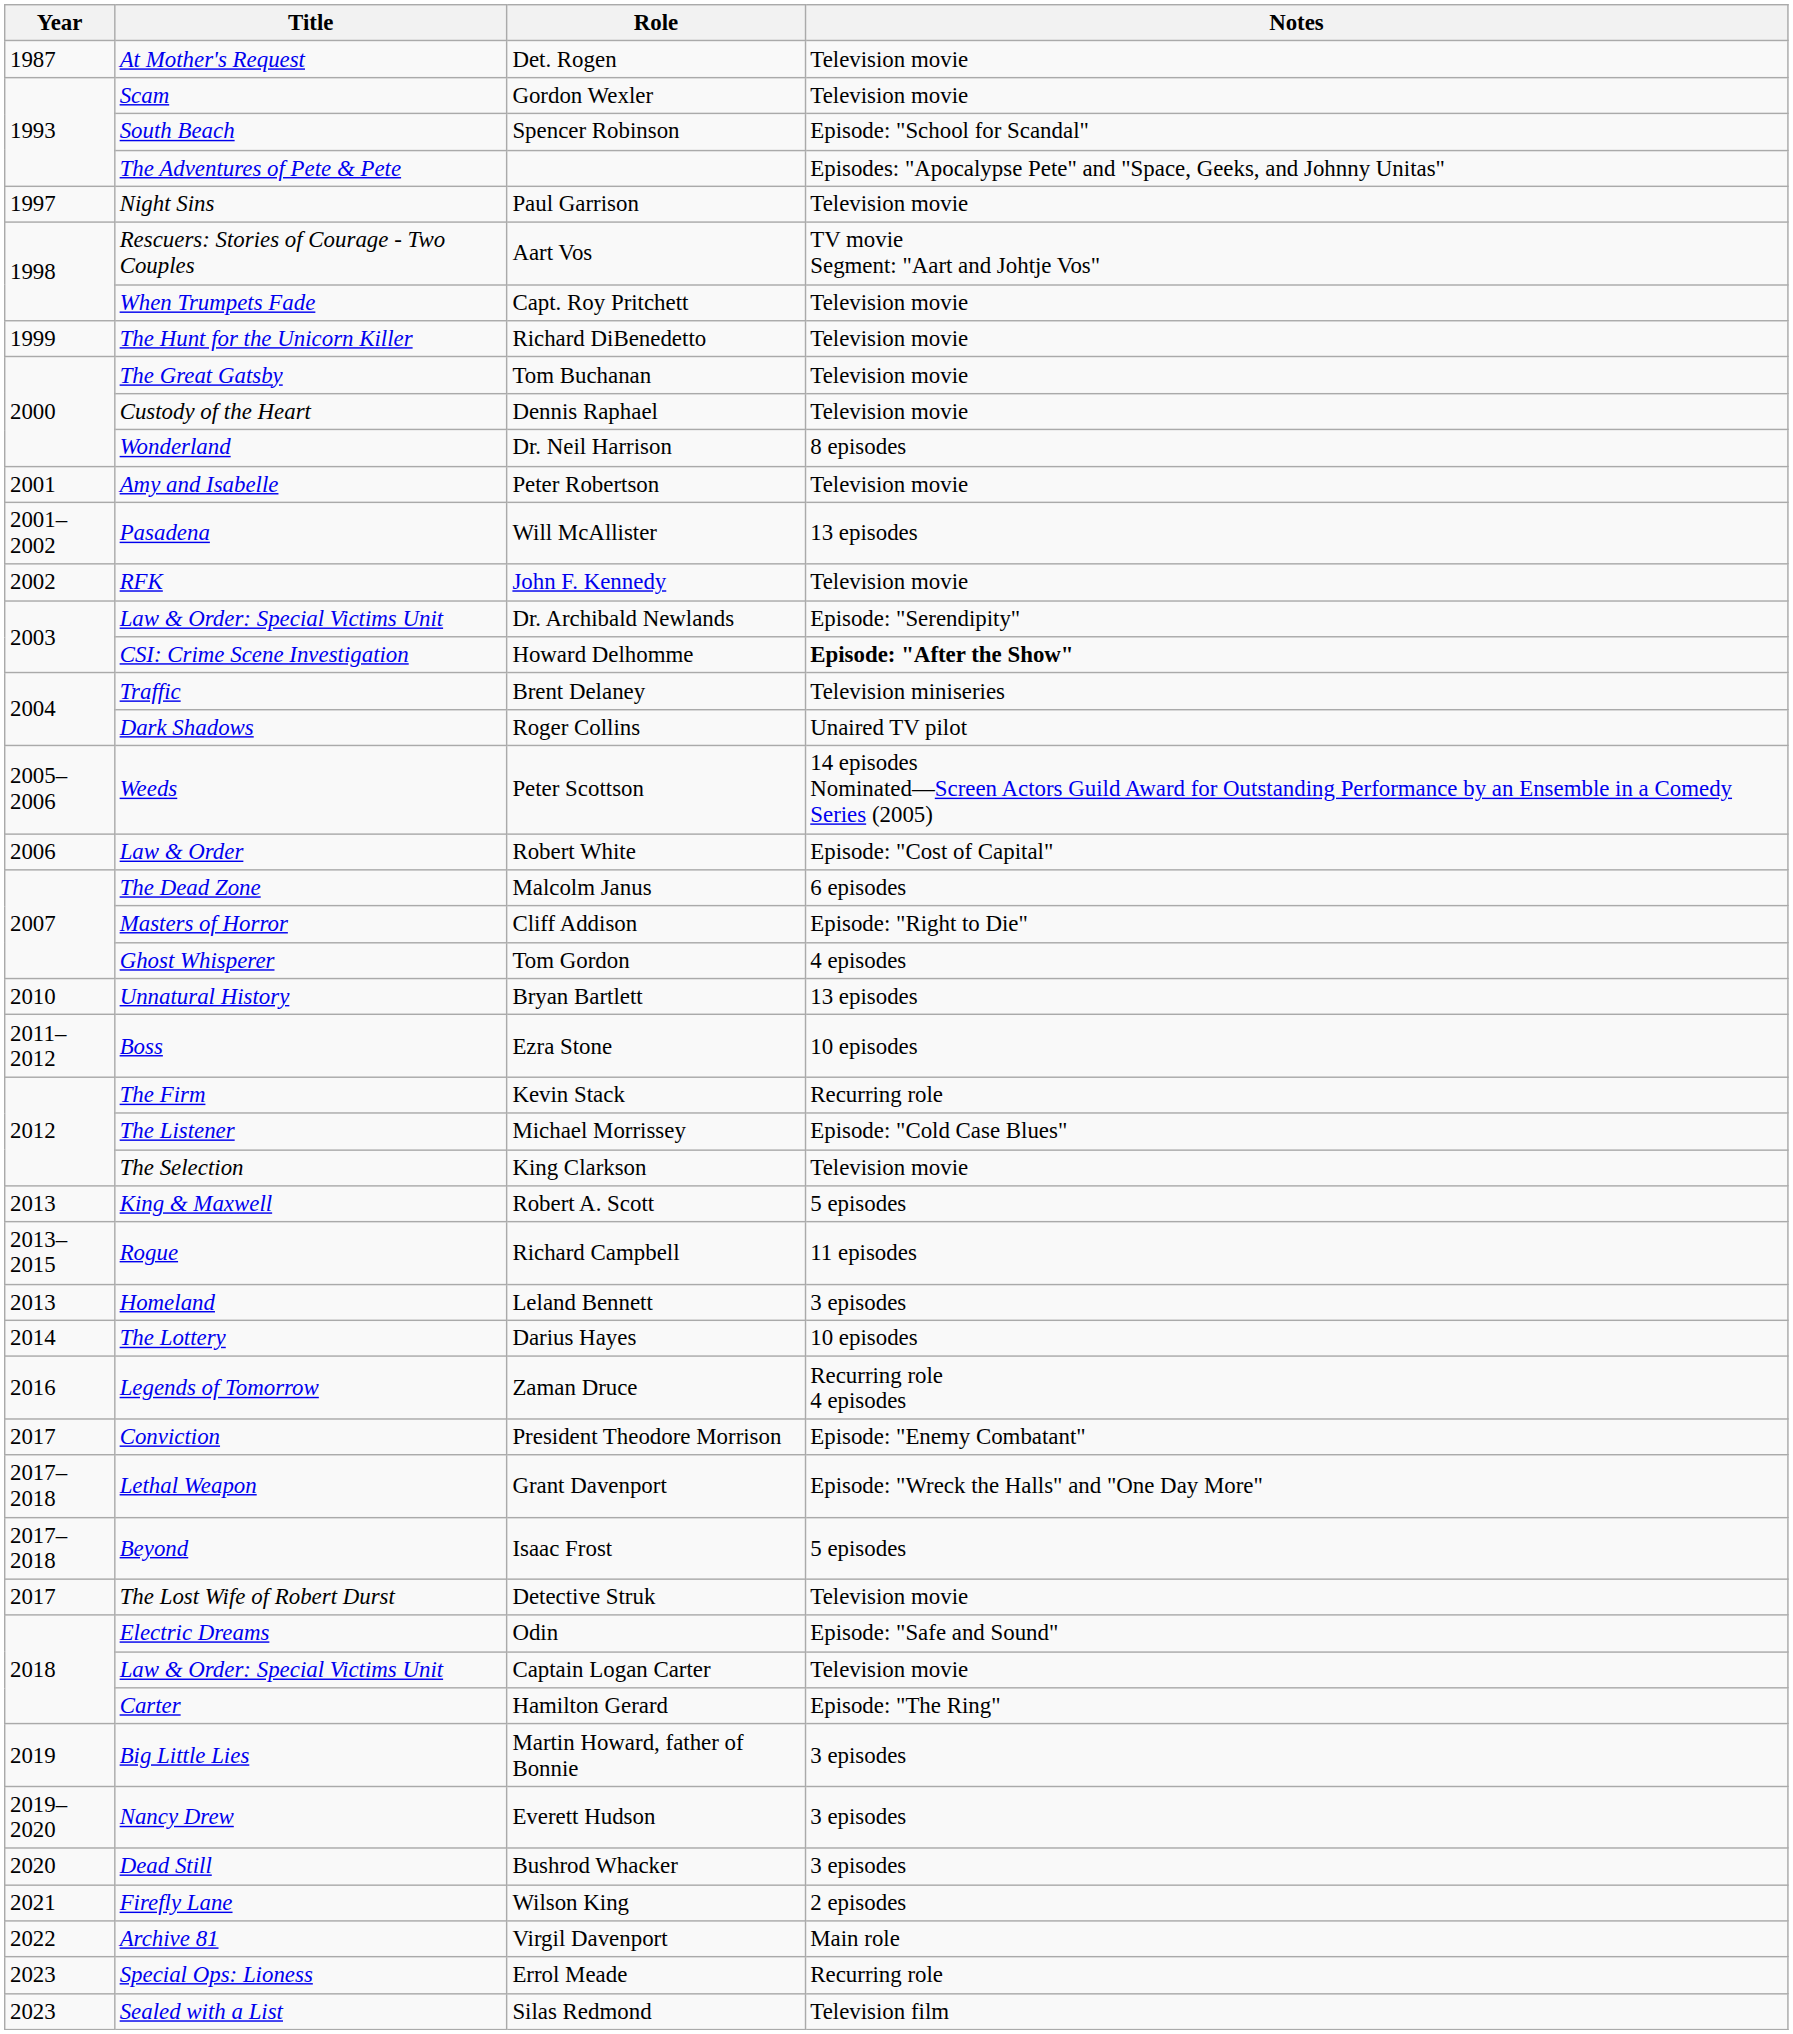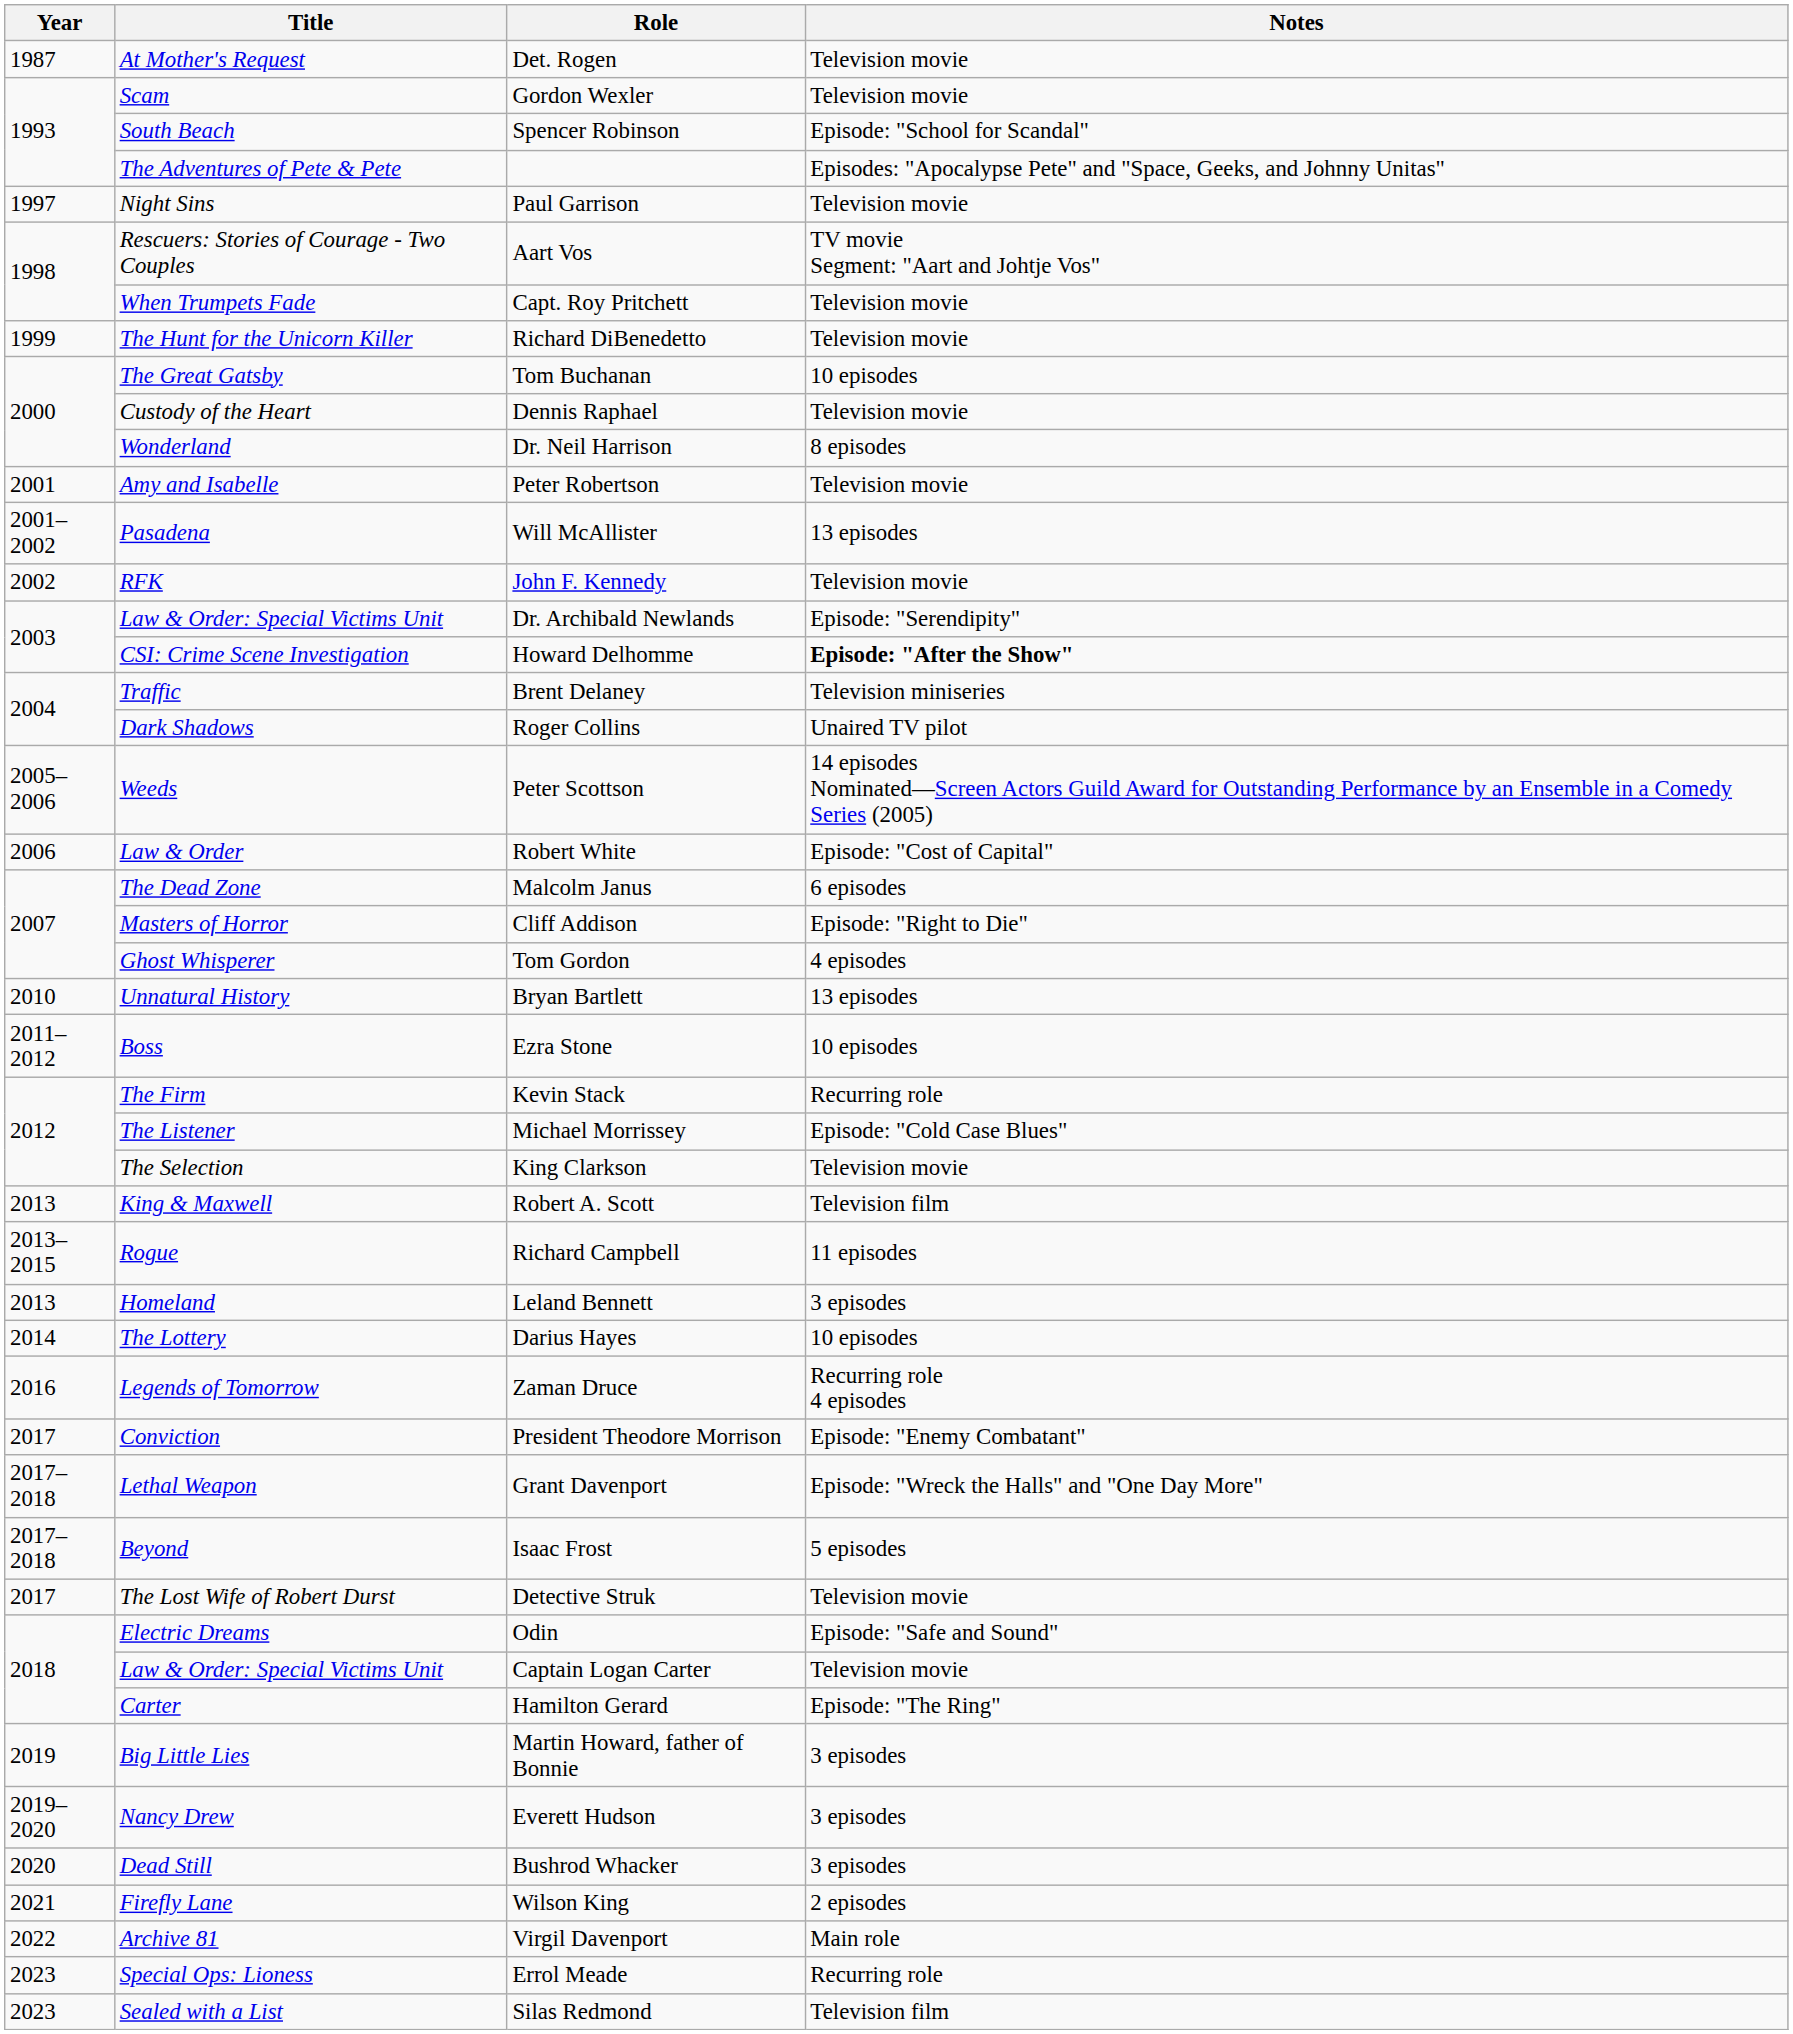Tom Buchanan | Notes: Television movie -> 10 episodes
Robert A. Scott | Notes: 5 episodes -> Television film
